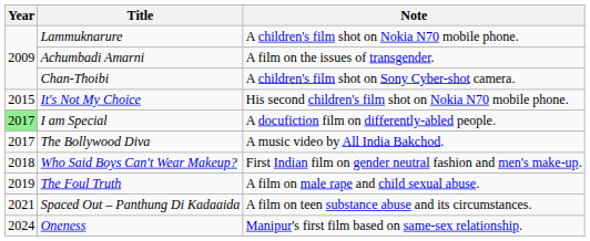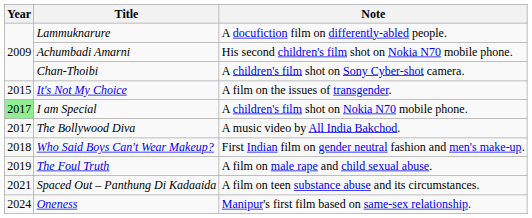Lammuknarure | Note: A children's film shot on Nokia N70 mobile phone. -> A docufiction film on differently-abled people.
Achumbadi Amarni | Note: A film on the issues of transgender. -> His second children's film shot on Nokia N70 mobile phone.
It's Not My Choice | Note: His second children's film shot on Nokia N70 mobile phone. -> A film on the issues of transgender.
I am Special | Note: A docufiction film on differently-abled people. -> A children's film shot on Nokia N70 mobile phone.
